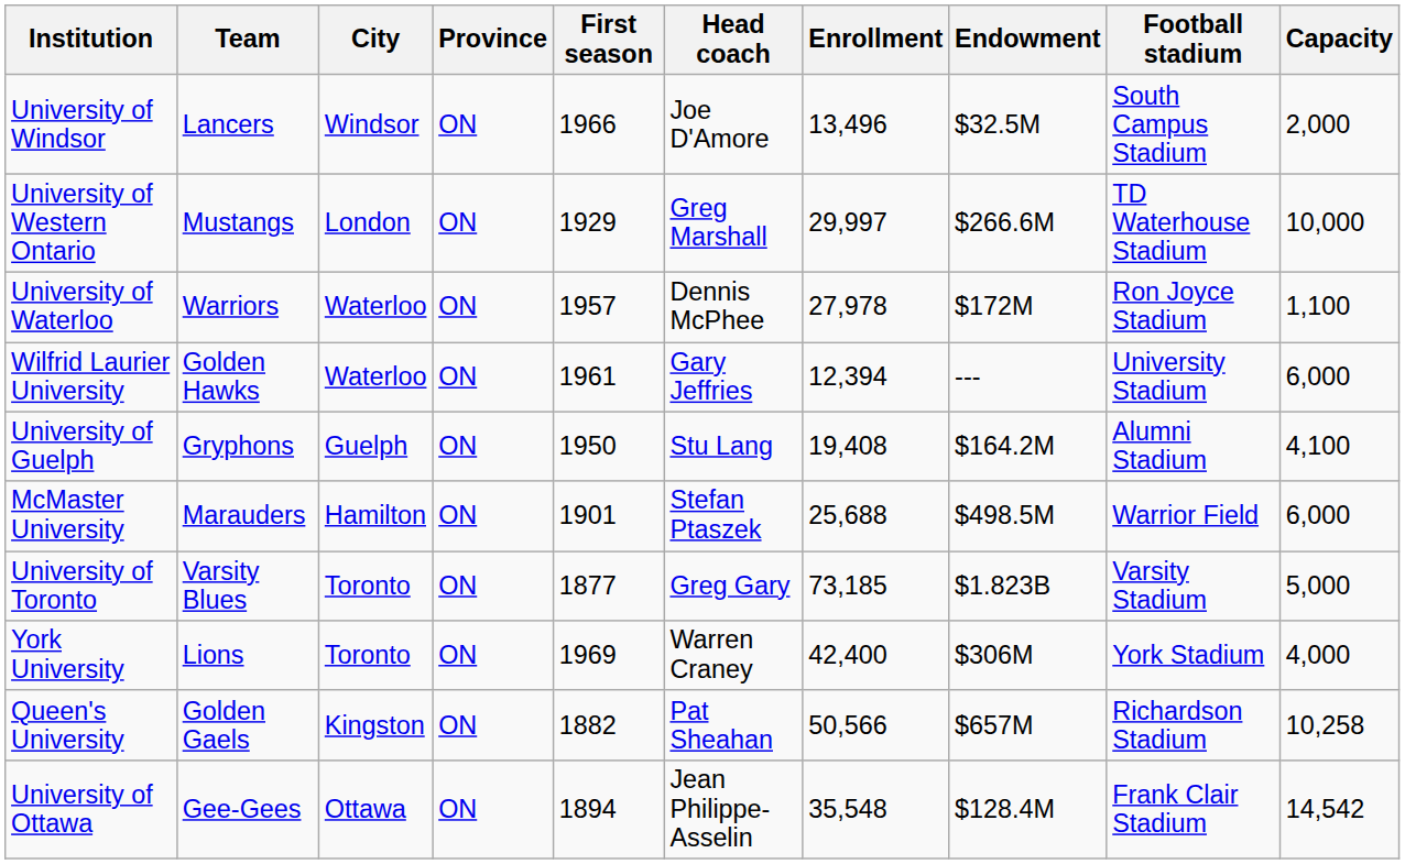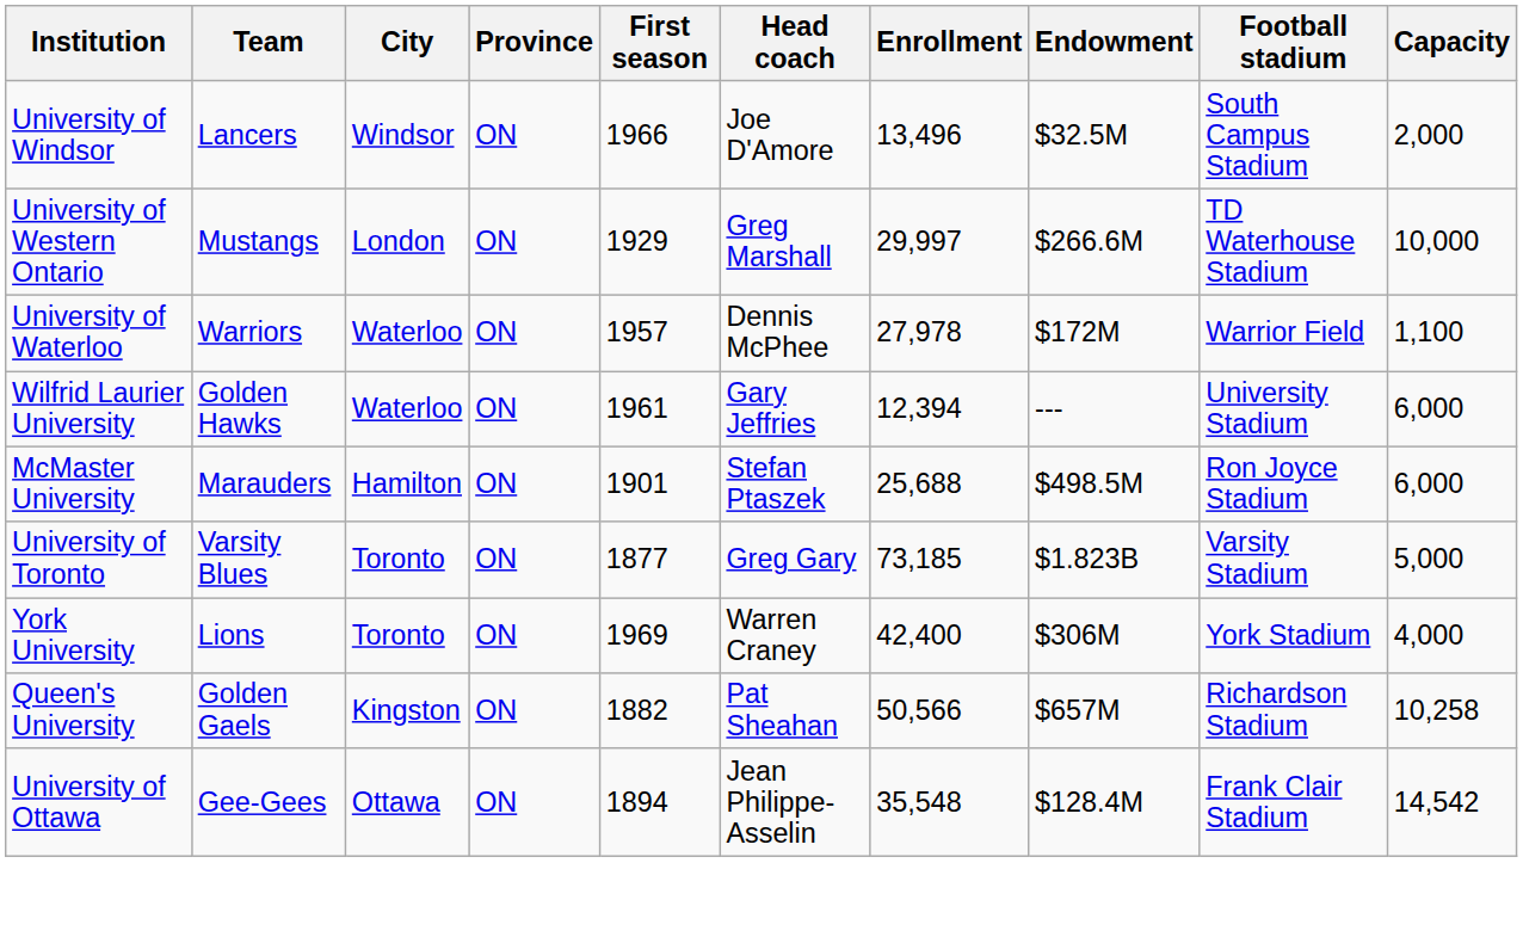University of Waterloo | Football stadium: Ron Joyce Stadium -> Warrior Field
- row: University of Guelph | Gryphons | Guelph | ON | 1950 | Stu Lang | 19,408 | $164.2M | Alumni Stadium | 4,100
McMaster University | Football stadium: Warrior Field -> Ron Joyce Stadium
